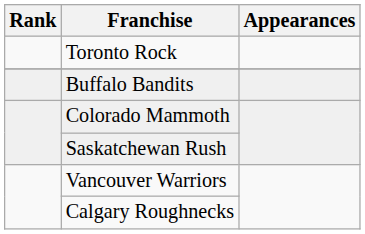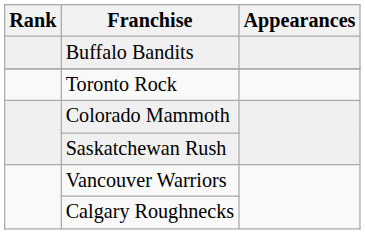rows swapped: Buffalo Bandits <-> Toronto Rock
